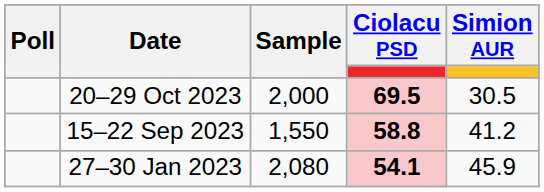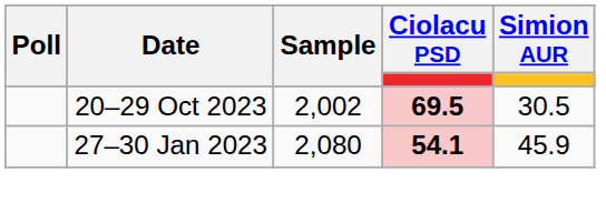20–29 Oct 2023 | Sample: 2,000 -> 2,002
- row: 15–22 Sep 2023 | 1,550 | 58.8 | 41.2
